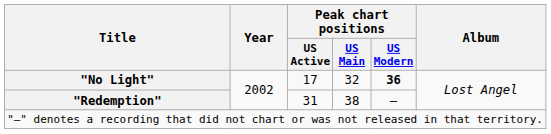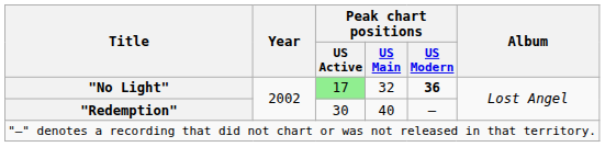"No Light" | Peak chart positions / US Active: no background -> lightgreen background
"Redemption" | Peak chart positions / US Active: 31 -> 30
"Redemption" | Peak chart positions / US Main: 38 -> 40
